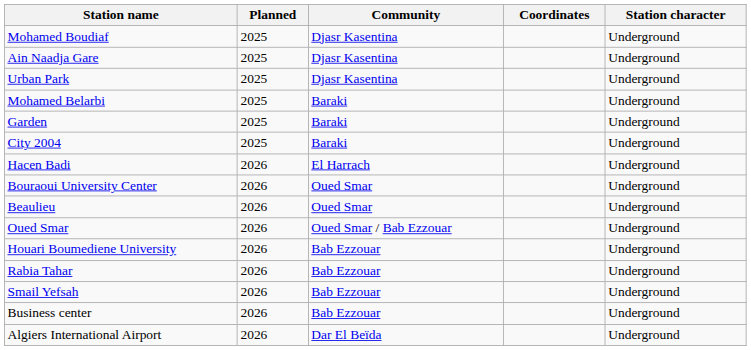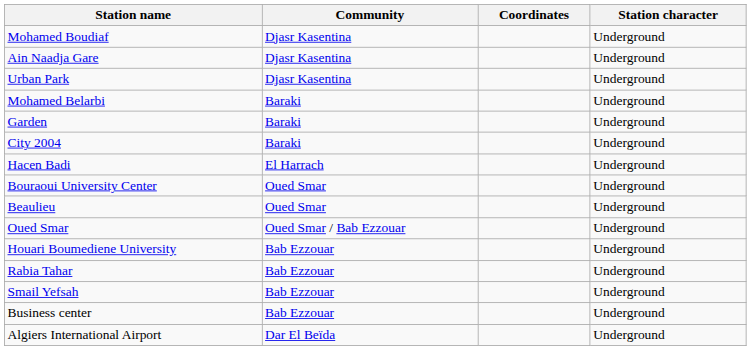- column: Planned | 2025 | 2025 | 2025 | 2025 | 2025 | 2025 | 2026 | 2026 | 2026 | 2026 | 2026 | 2026 | 2026 | 2026 | 2026
